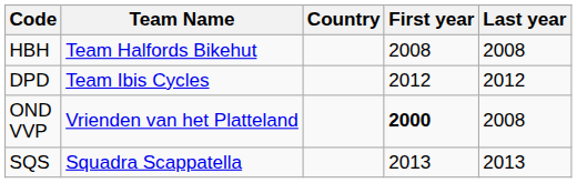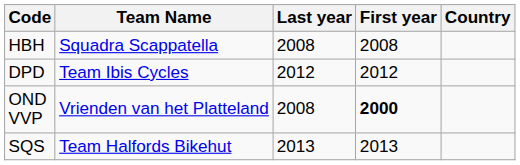columns swapped: Country <-> Last year
HBH | Team Name: Team Halfords Bikehut -> Squadra Scappatella
SQS | Team Name: Squadra Scappatella -> Team Halfords Bikehut
